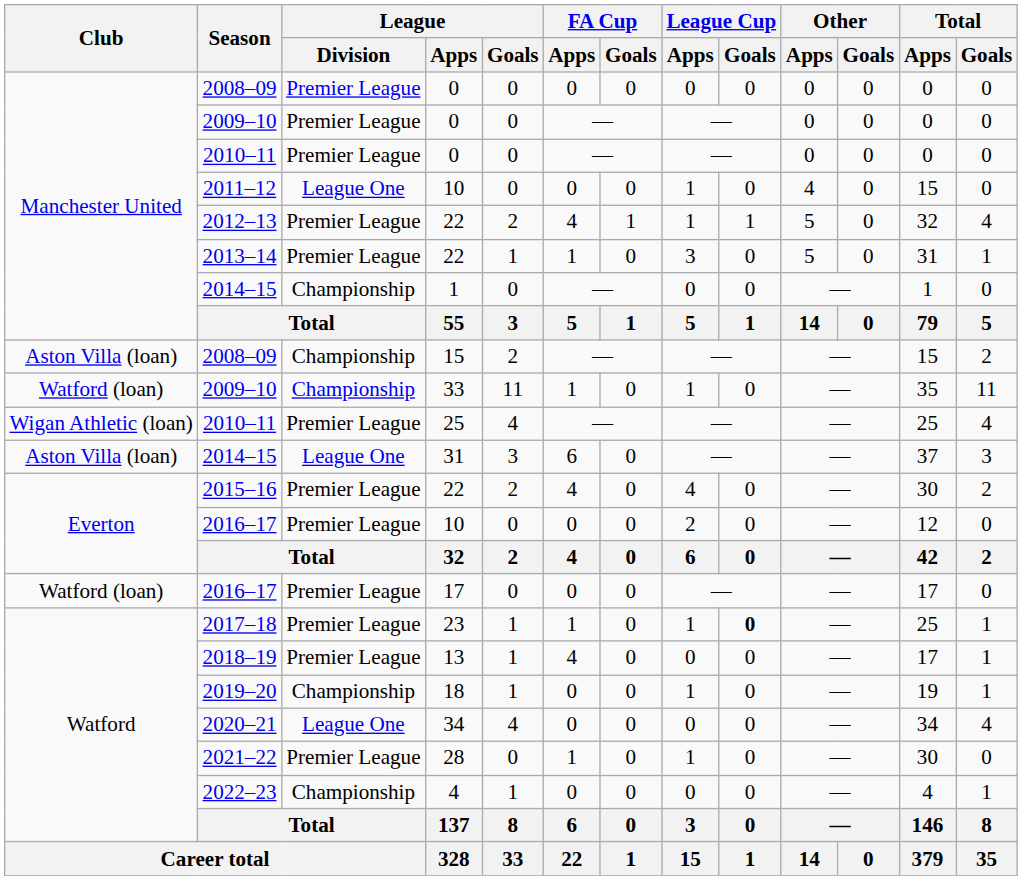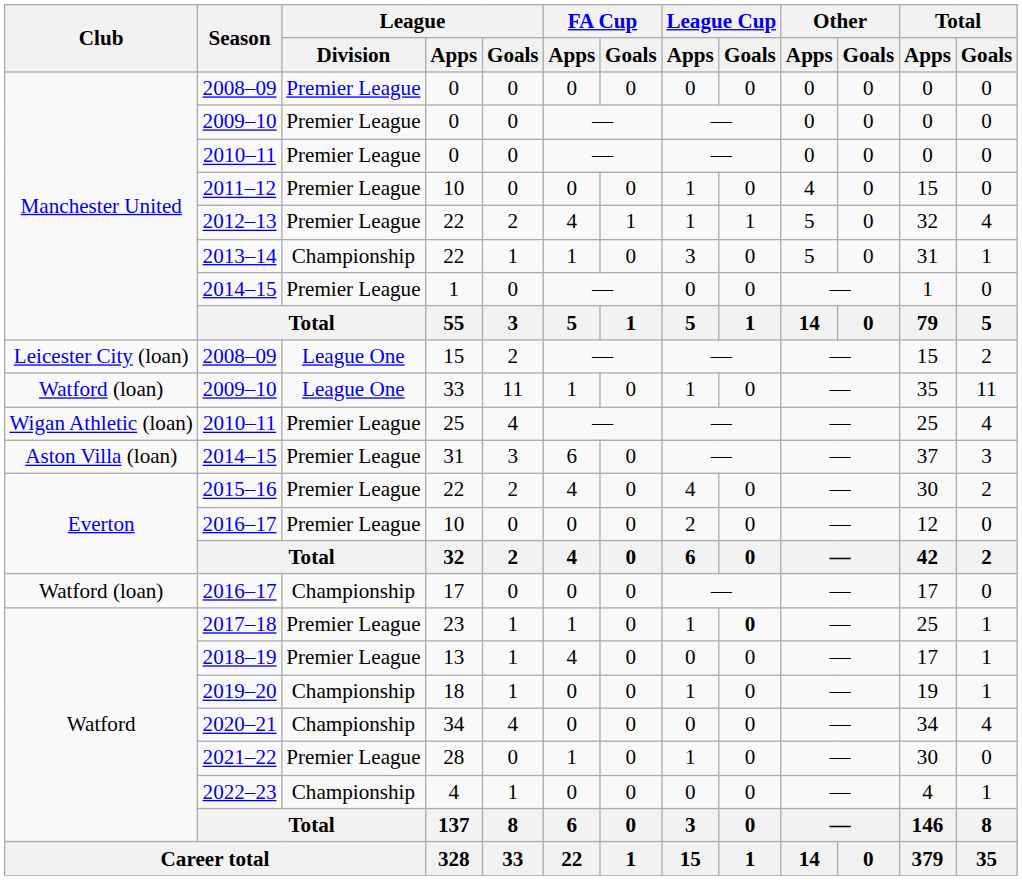2011–12 | League / Division: League One -> Premier League
2013–14 | League / Division: Premier League -> Championship
2014–15 / 1 | League / Division: Championship -> Premier League
2008–09 / 15 | Club: Aston Villa (loan) -> Leicester City (loan)
2008–09 / 15 | League / Division: Championship -> League One
2009–10 / 33 | League / Division: Championship -> League One
2014–15 / 31 | League / Division: League One -> Premier League
2016–17 / 17 | League / Division: Premier League -> Championship
2020–21 | League / Division: League One -> Championship
